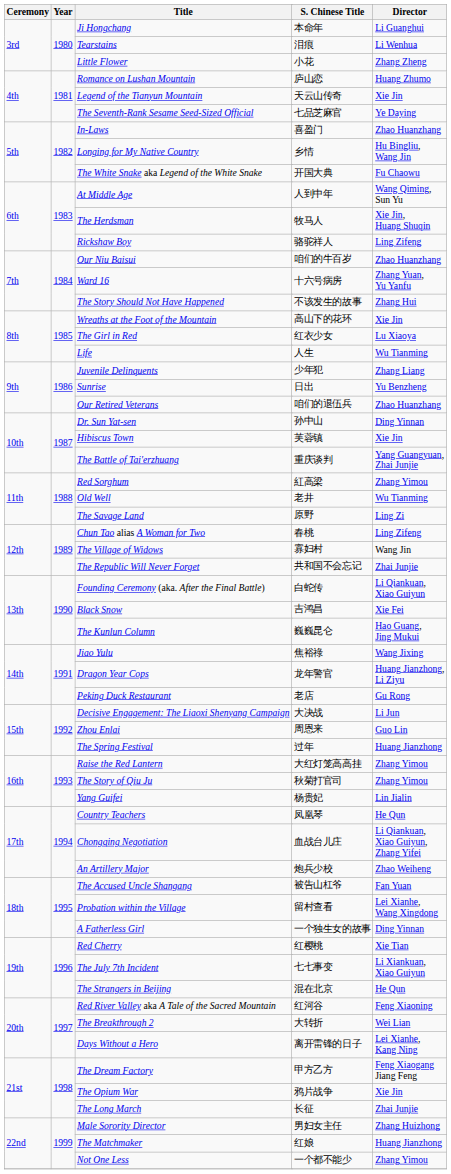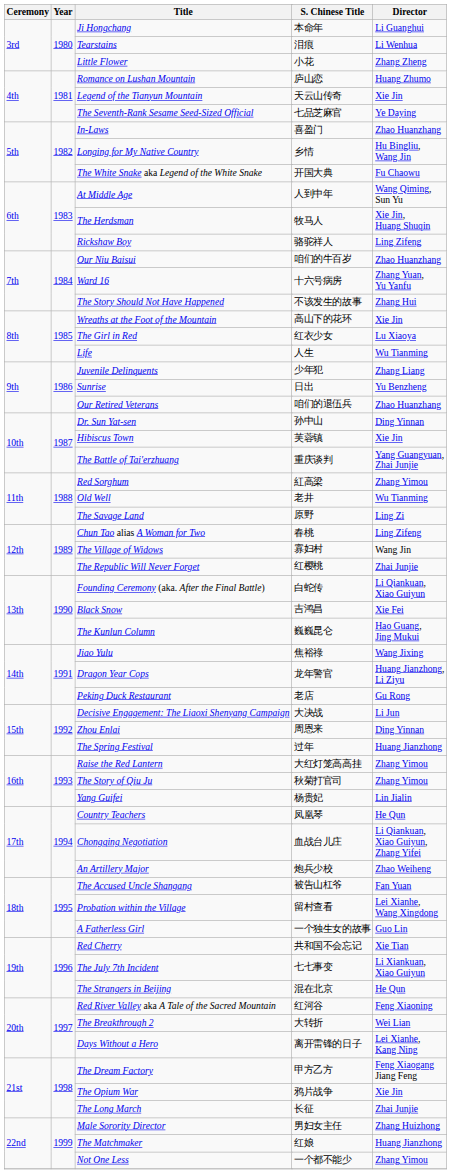The Republic Will Never Forget | S. Chinese Title: 共和国不会忘记 -> 红樱桃
Zhou Enlai | Director: Guo Lin -> Ding Yinnan
A Fatherless Girl | Director: Ding Yinnan -> Guo Lin
Red Cherry | S. Chinese Title: 红樱桃 -> 共和国不会忘记
